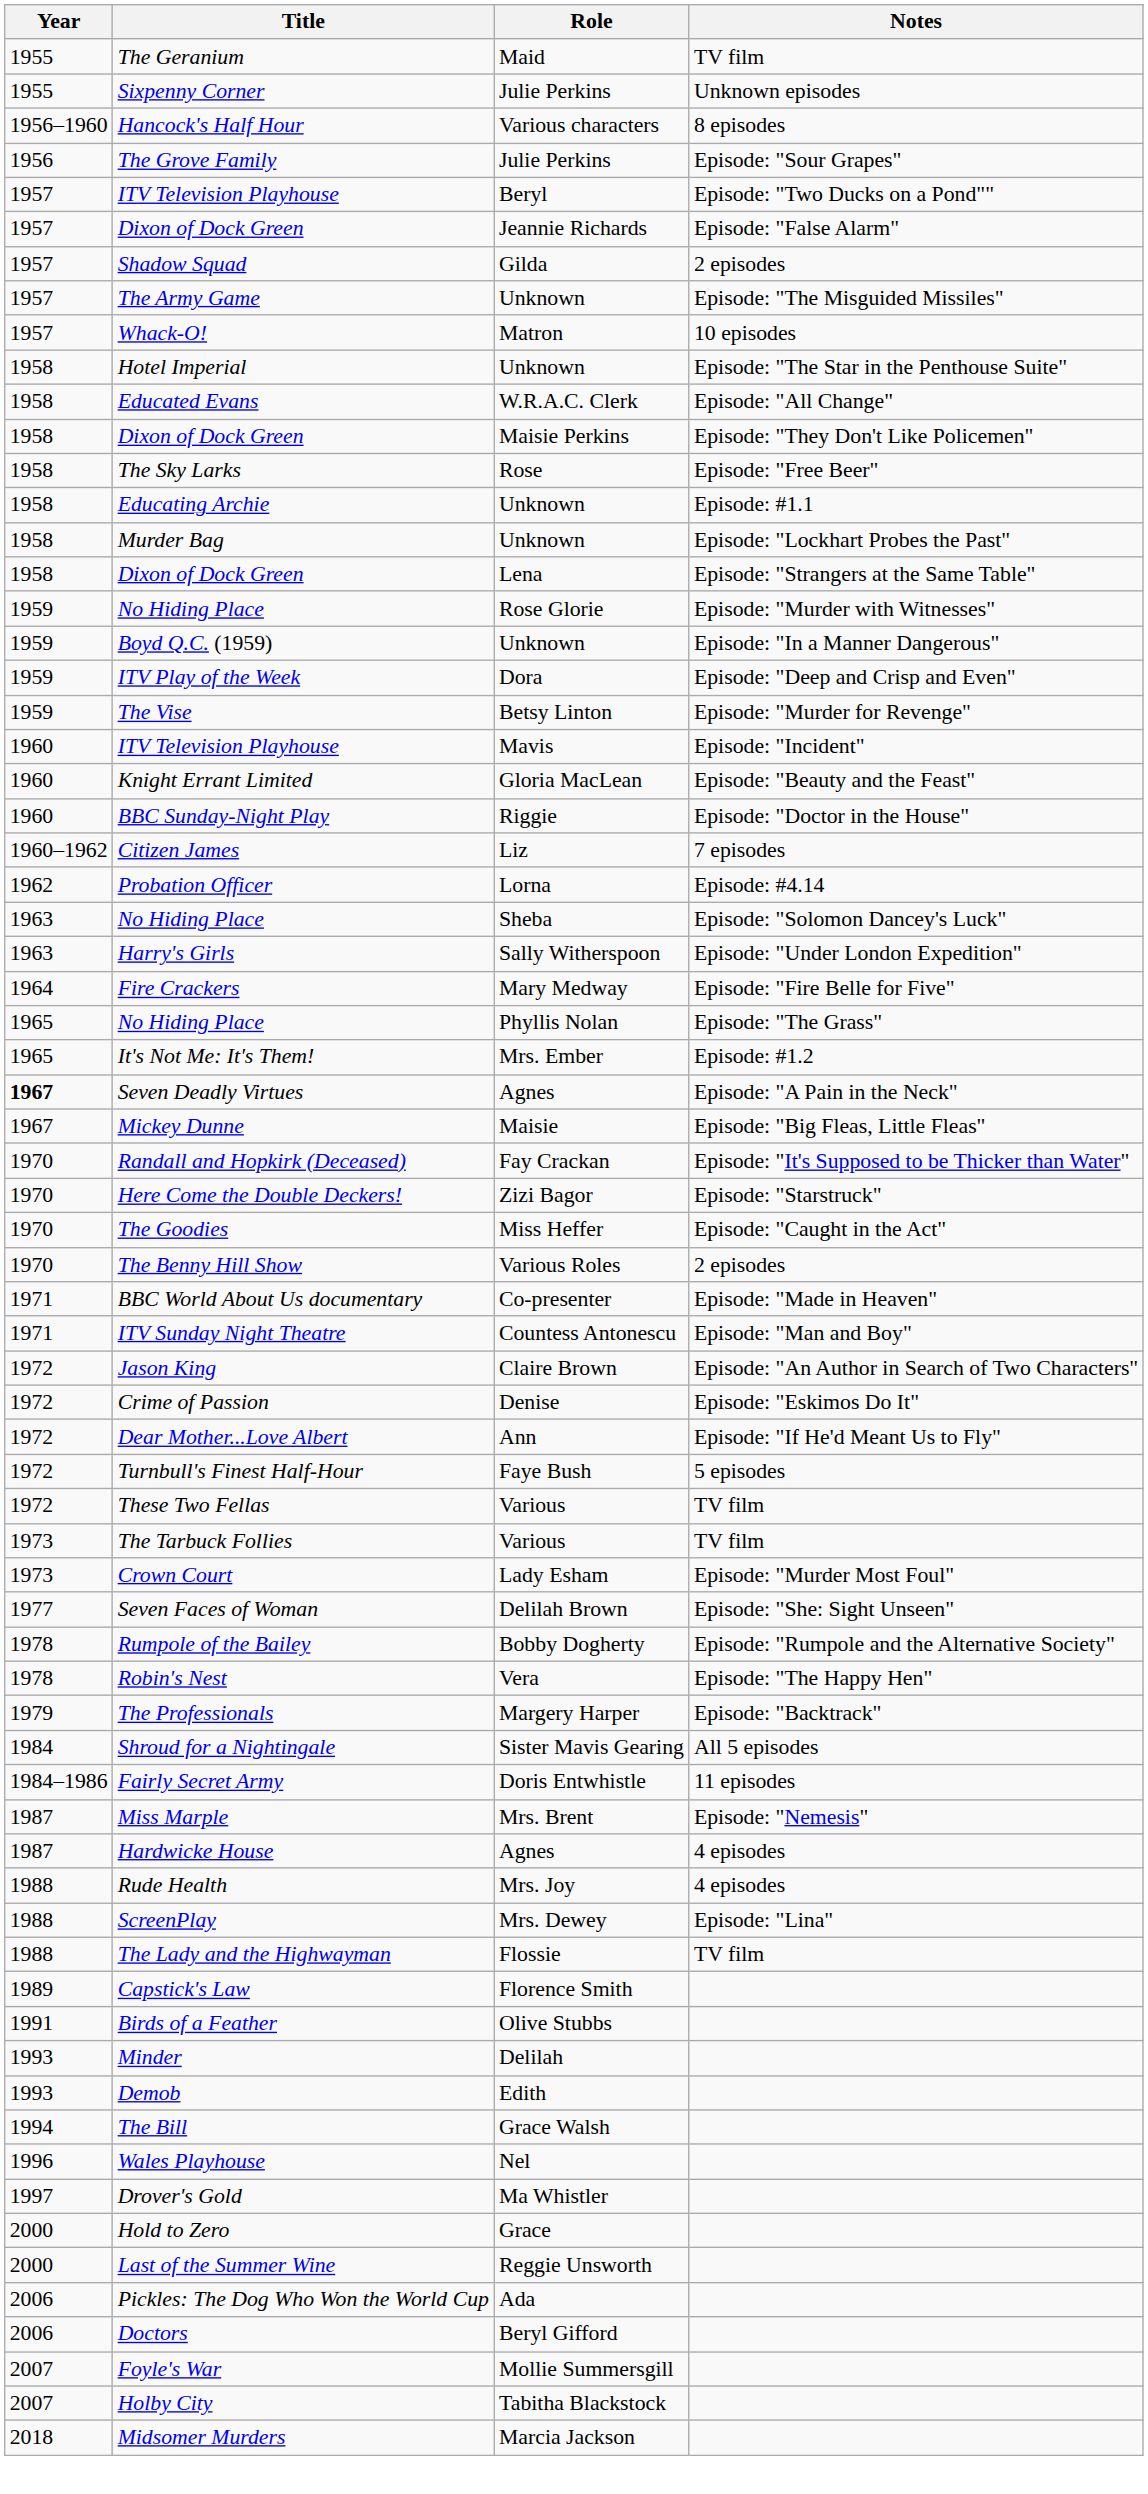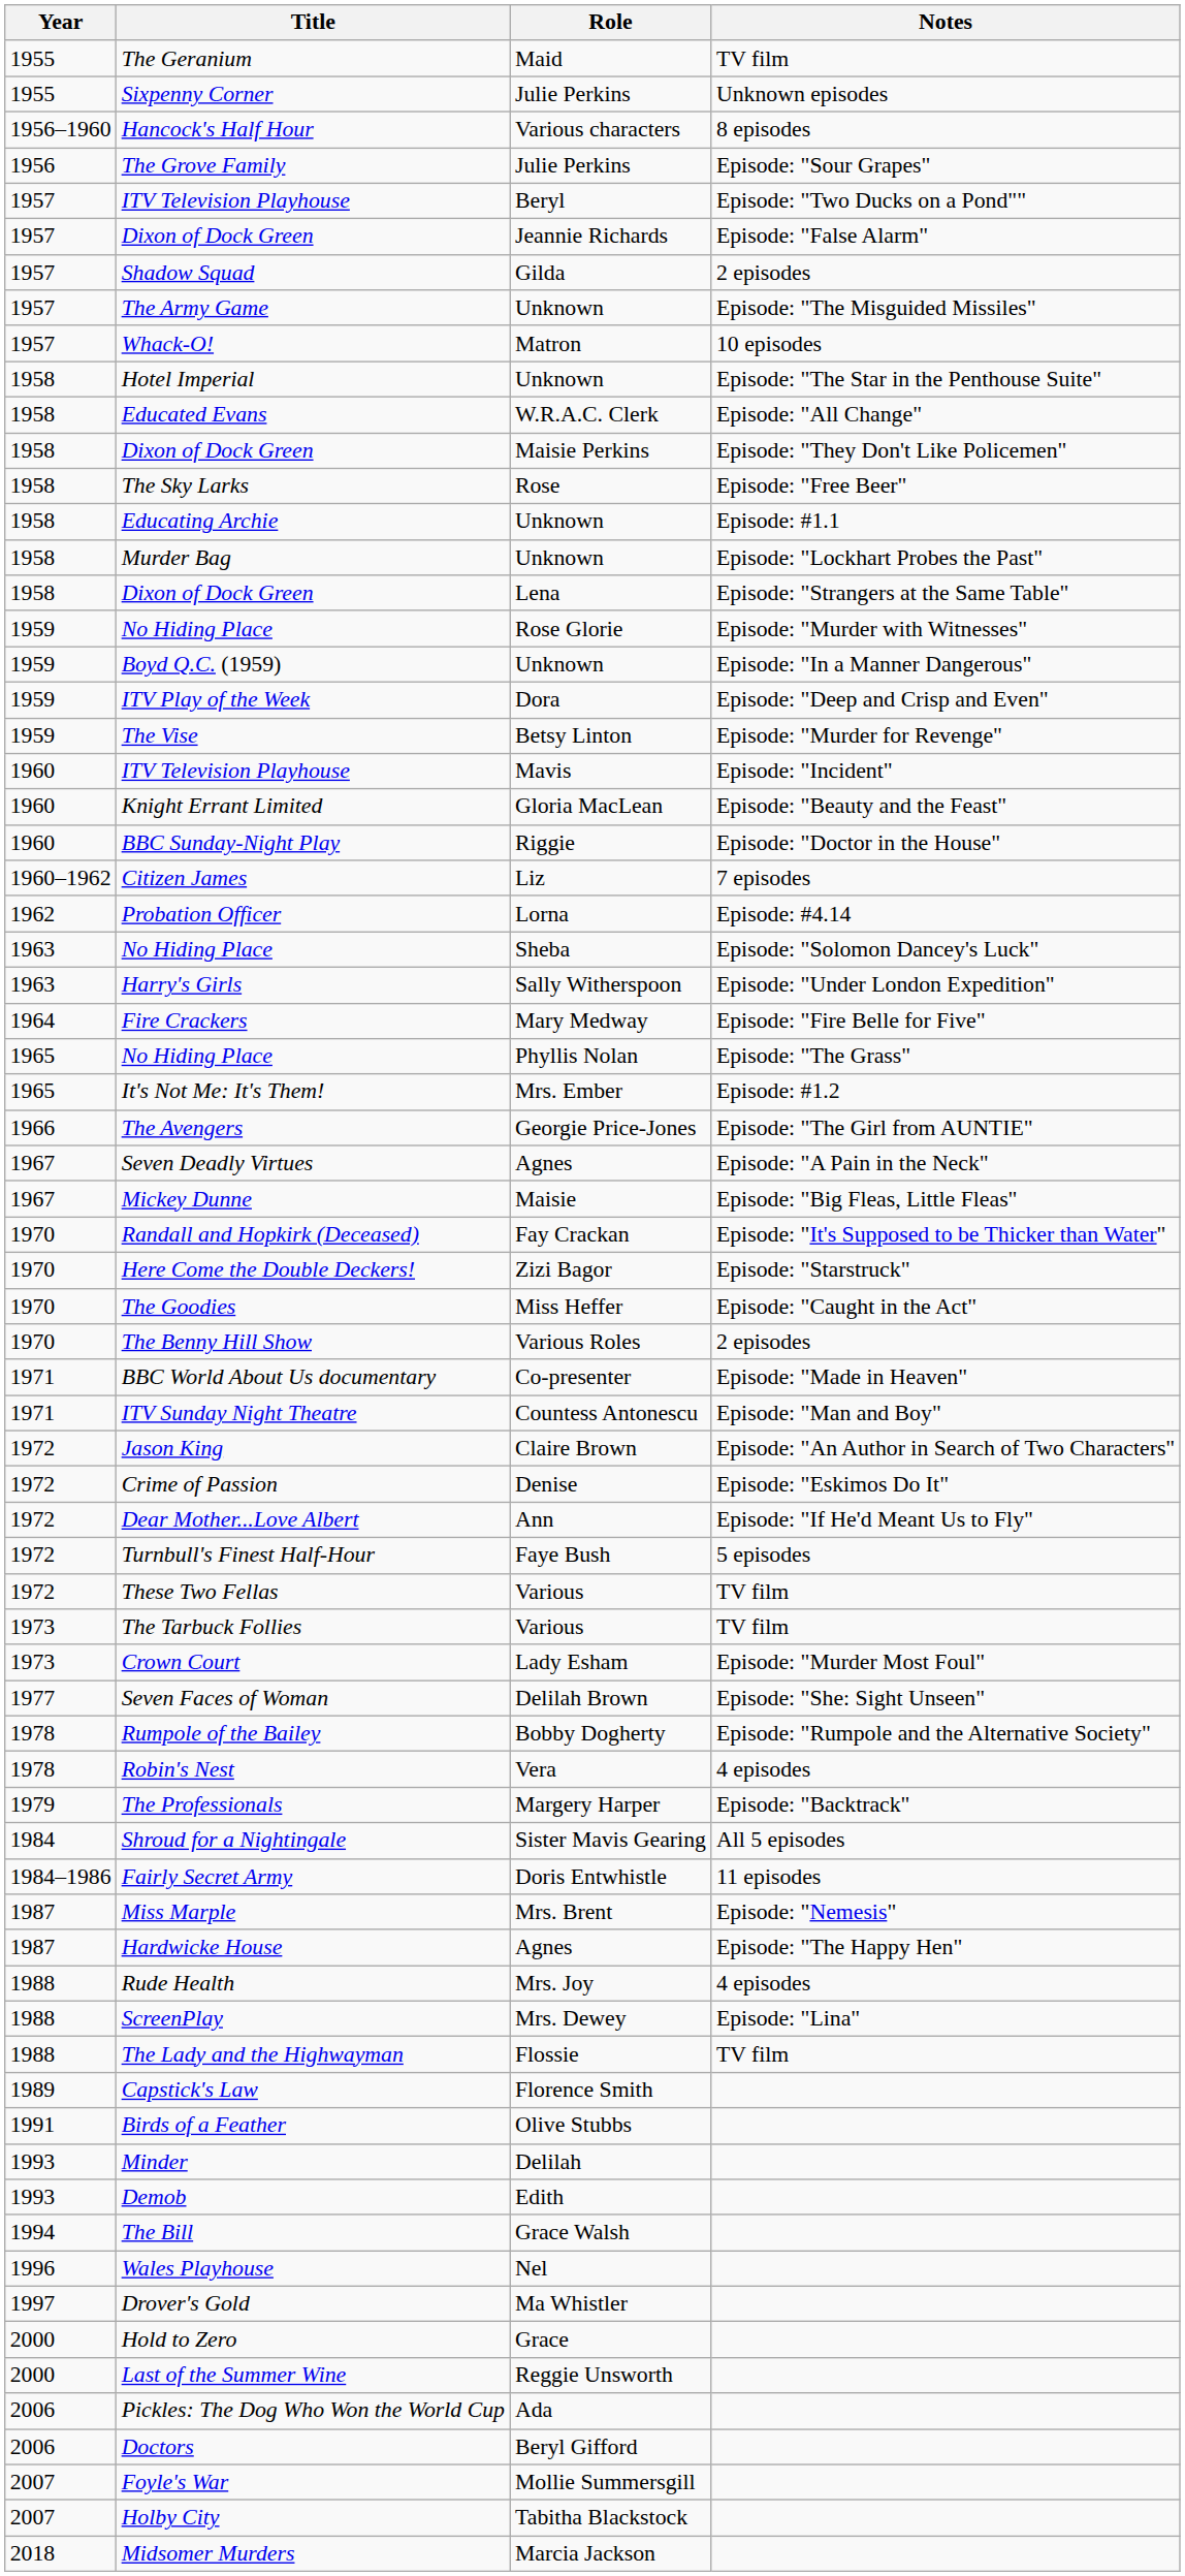+ row: 1966 | The Avengers | Georgie Price-Jones | Episode: "The Girl from AUNTIE"
Seven Deadly Virtues | Year: bold -> normal
Robin's Nest | Notes: Episode: "The Happy Hen" -> 4 episodes
Hardwicke House | Notes: 4 episodes -> Episode: "The Happy Hen"
